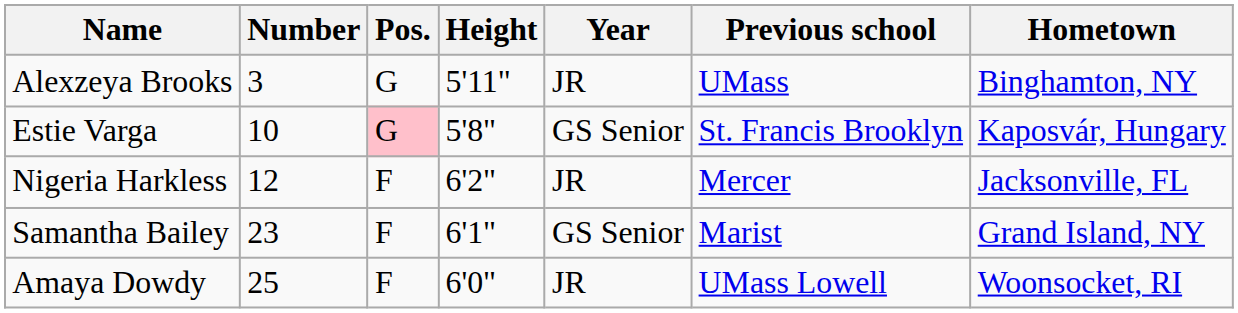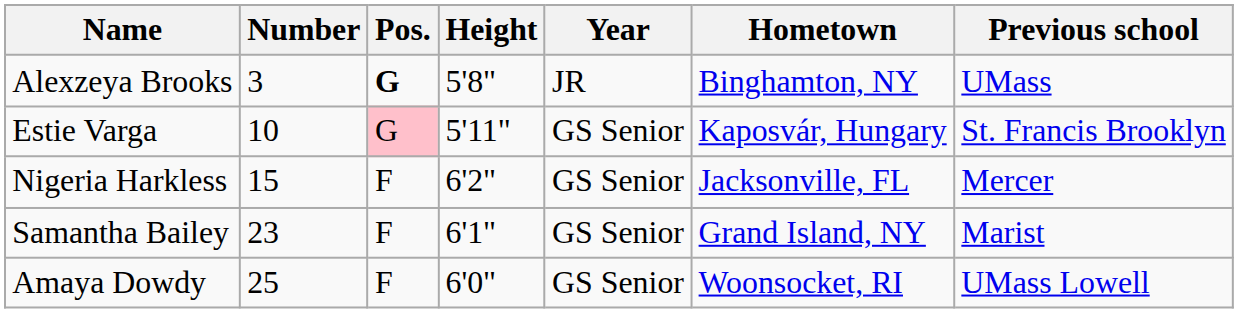columns swapped: Hometown <-> Previous school
Alexzeya Brooks | Pos.: normal -> bold
Alexzeya Brooks | Height: 5'11" -> 5'8"
Estie Varga | Height: 5'8" -> 5'11"
Nigeria Harkless | Number: 12 -> 15
Nigeria Harkless | Year: JR -> GS Senior
Amaya Dowdy | Year: JR -> GS Senior
